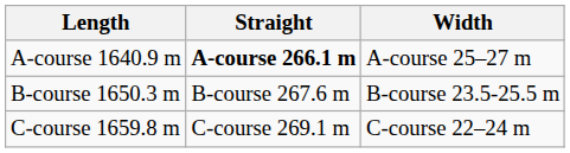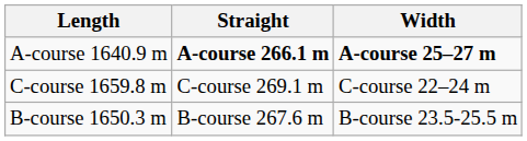A-course 1640.9 m | Width: normal -> bold
rows swapped: B-course 1650.3 m <-> C-course 1659.8 m
